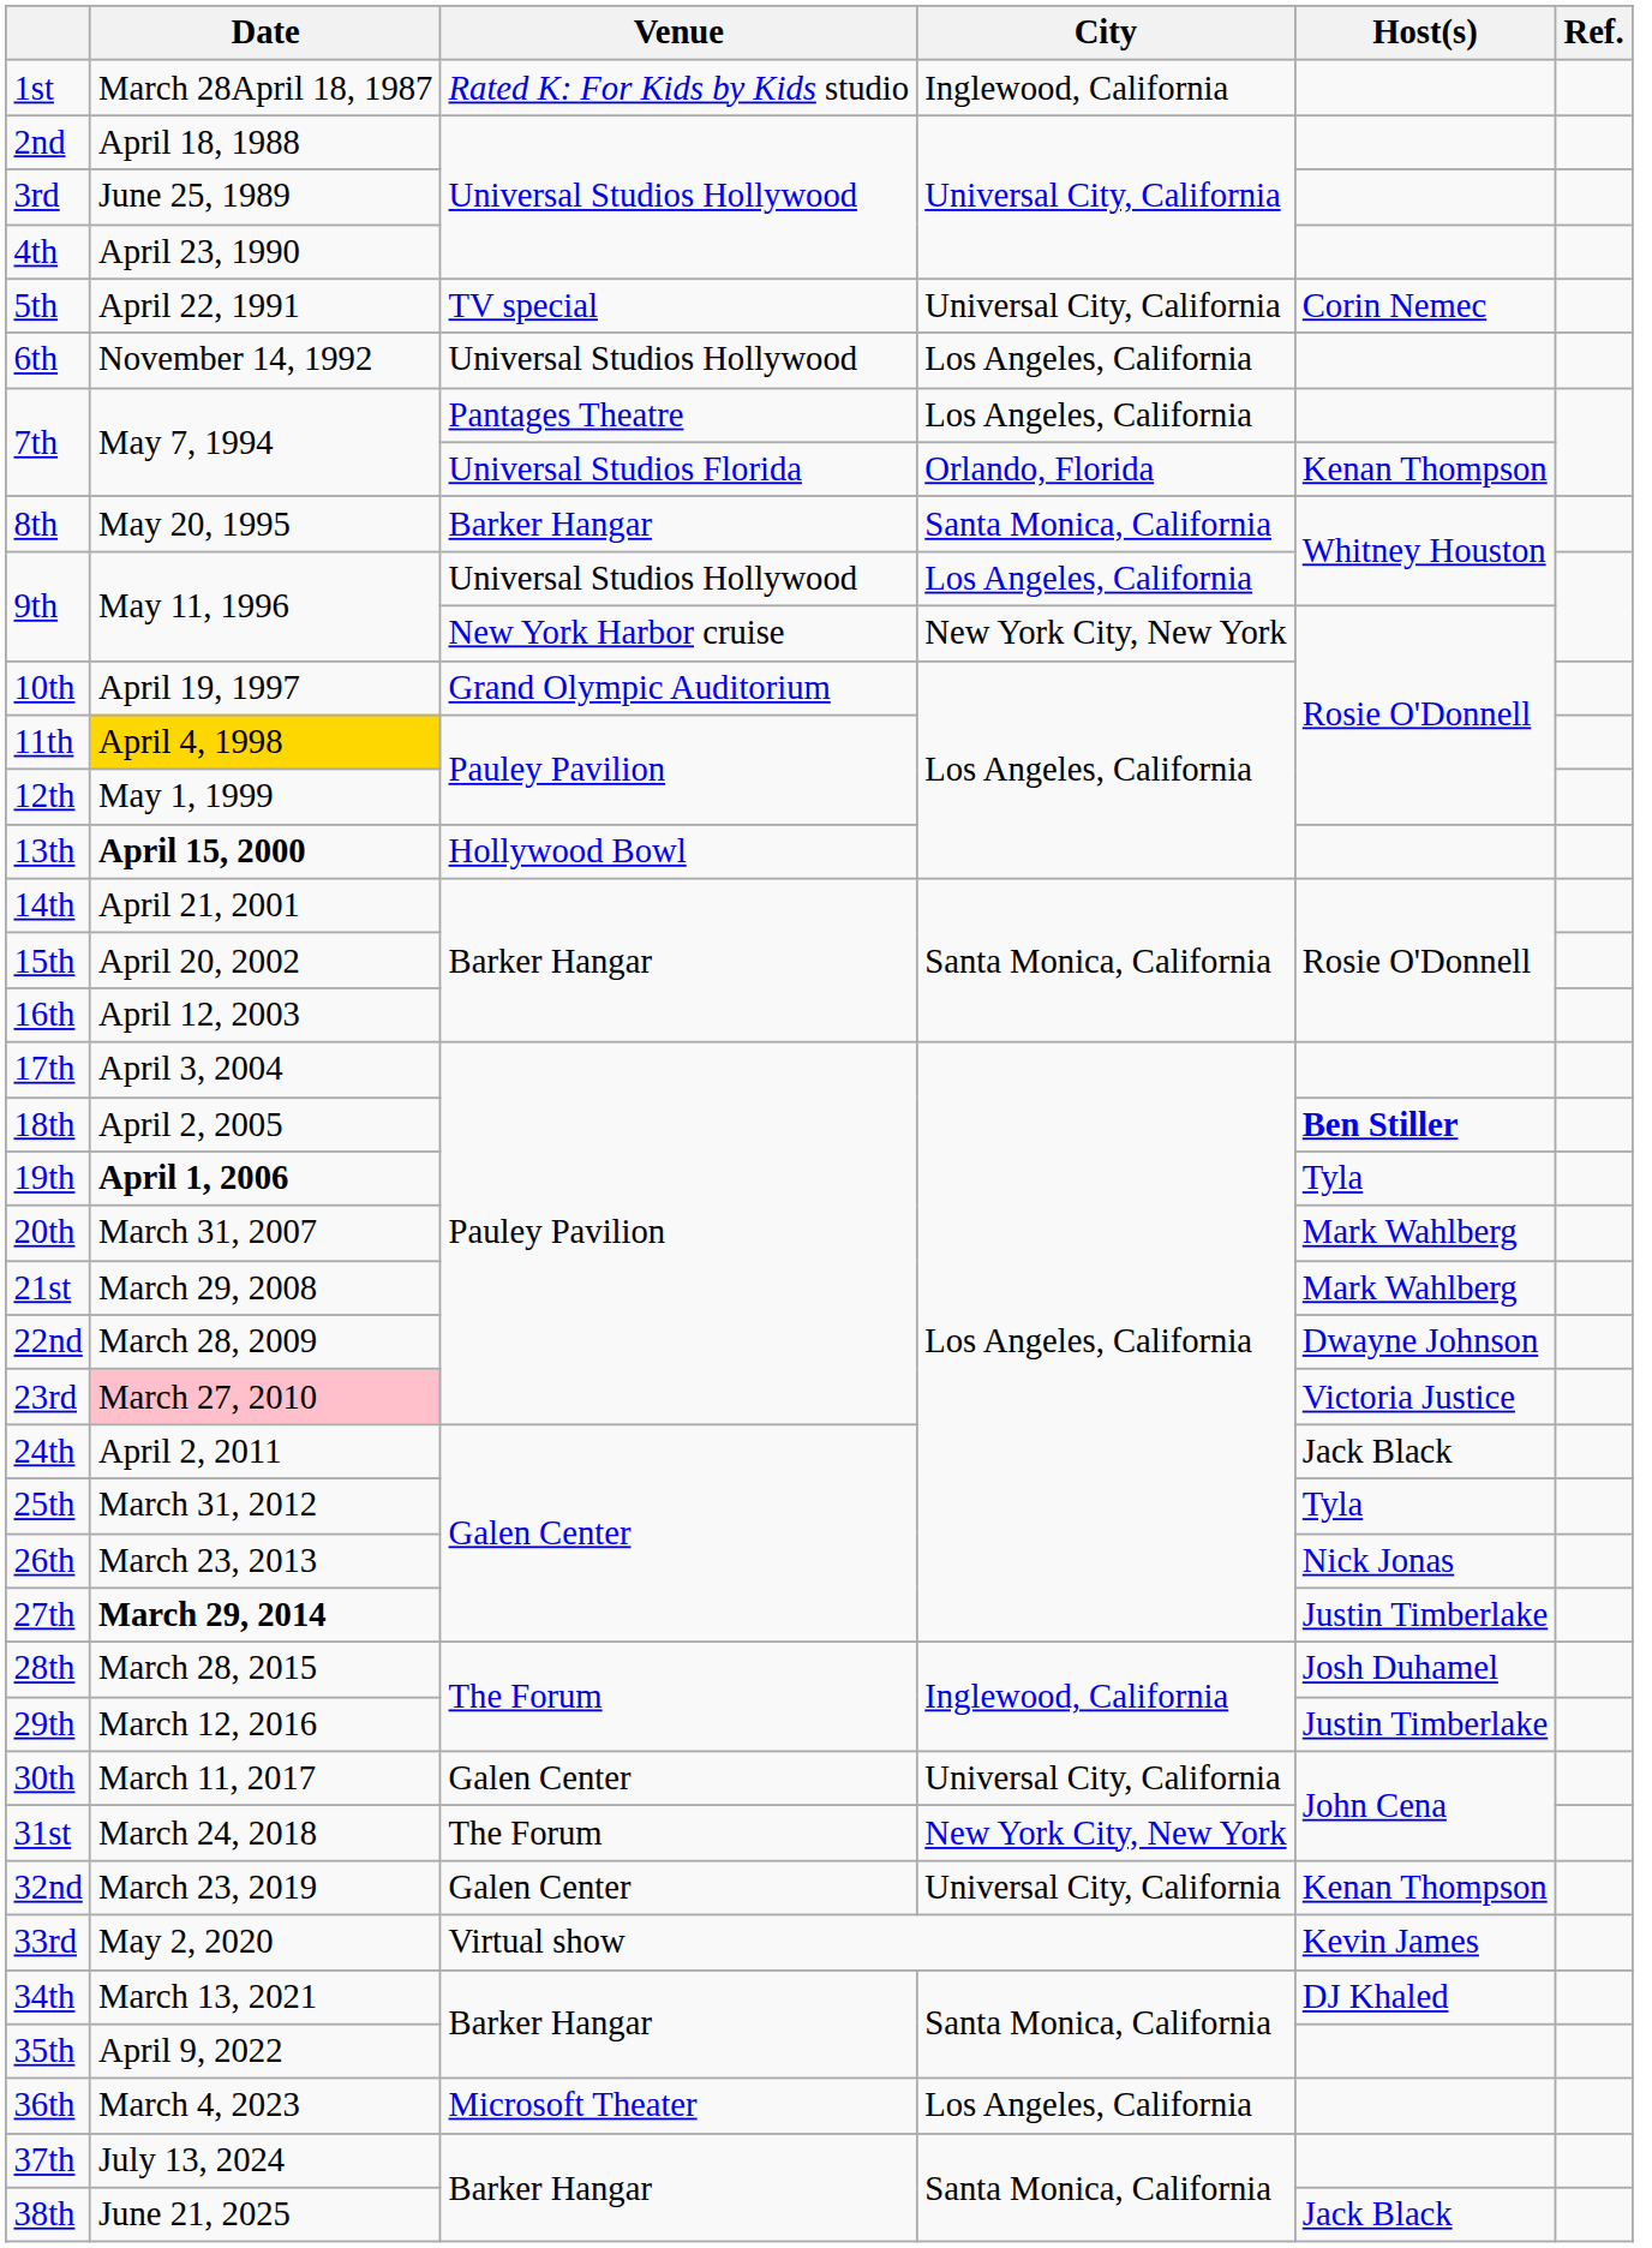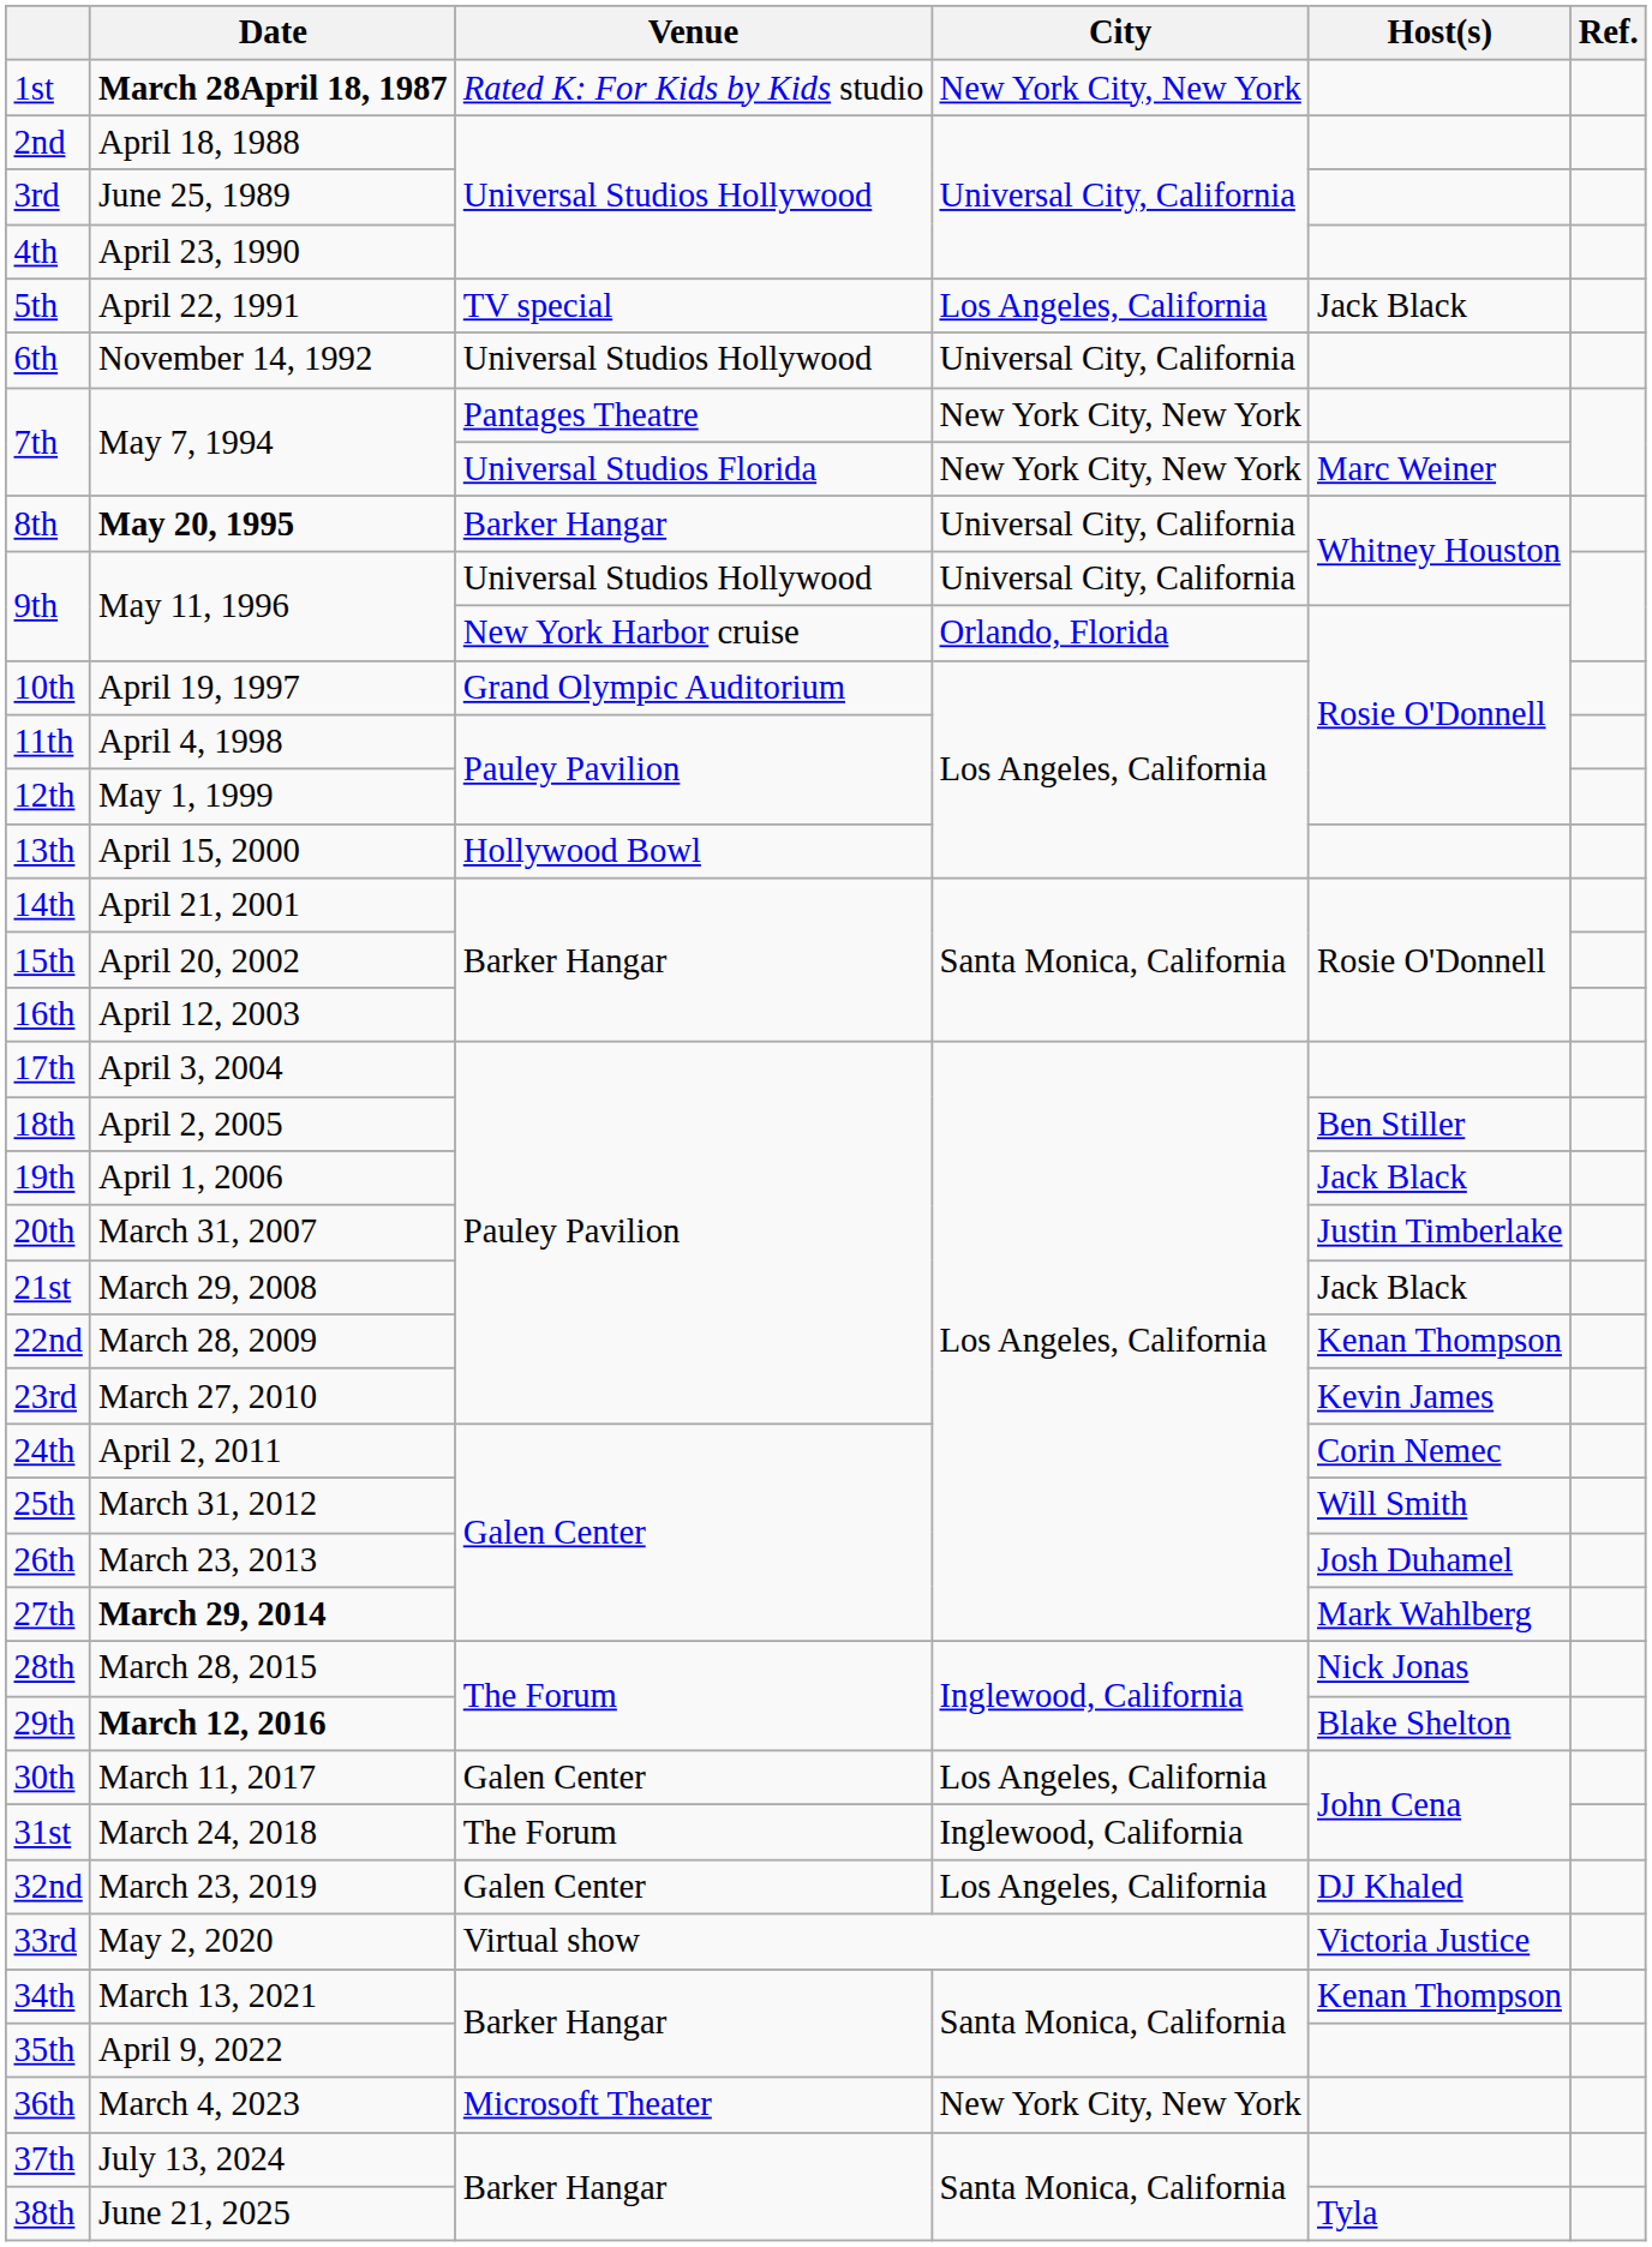1st | Date: normal -> bold
1st | City: Inglewood, California -> New York City, New York
5th | City: Universal City, California -> Los Angeles, California
5th | Host(s): Corin Nemec -> Jack Black
6th | City: Los Angeles, California -> Universal City, California
7th / Pantages Theatre | City: Los Angeles, California -> New York City, New York
7th / Universal Studios Florida | City: Orlando, Florida -> New York City, New York
7th / Universal Studios Florida | Host(s): Kenan Thompson -> Marc Weiner
8th | Date: normal -> bold
8th | City: Santa Monica, California -> Universal City, California
9th / Universal Studios Hollywood | City: Los Angeles, California -> Universal City, California
9th / New York Harbor cruise | City: New York City, New York -> Orlando, Florida
11th | Date: gold background -> no background
13th | Date: bold -> normal
18th | Host(s): bold -> normal
19th | Date: bold -> normal
19th | Host(s): Tyla -> Jack Black
20th | Host(s): Mark Wahlberg -> Justin Timberlake
21st | Host(s): Mark Wahlberg -> Jack Black
22nd | Host(s): Dwayne Johnson -> Kenan Thompson
23rd | Date: pink background -> no background
23rd | Host(s): Victoria Justice -> Kevin James
24th | Host(s): Jack Black -> Corin Nemec
25th | Host(s): Tyla -> Will Smith
26th | Host(s): Nick Jonas -> Josh Duhamel
27th | Host(s): Justin Timberlake -> Mark Wahlberg
28th | Host(s): Josh Duhamel -> Nick Jonas
29th | Date: normal -> bold
29th | Host(s): Justin Timberlake -> Blake Shelton
30th | City: Universal City, California -> Los Angeles, California
31st | City: New York City, New York -> Inglewood, California
32nd | City: Universal City, California -> Los Angeles, California
32nd | Host(s): Kenan Thompson -> DJ Khaled
33rd | Host(s): Kevin James -> Victoria Justice
34th | Host(s): DJ Khaled -> Kenan Thompson
36th | City: Los Angeles, California -> New York City, New York
38th | Host(s): Jack Black -> Tyla
